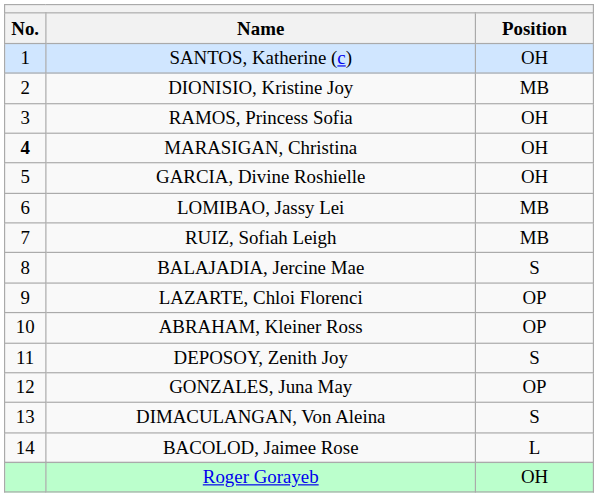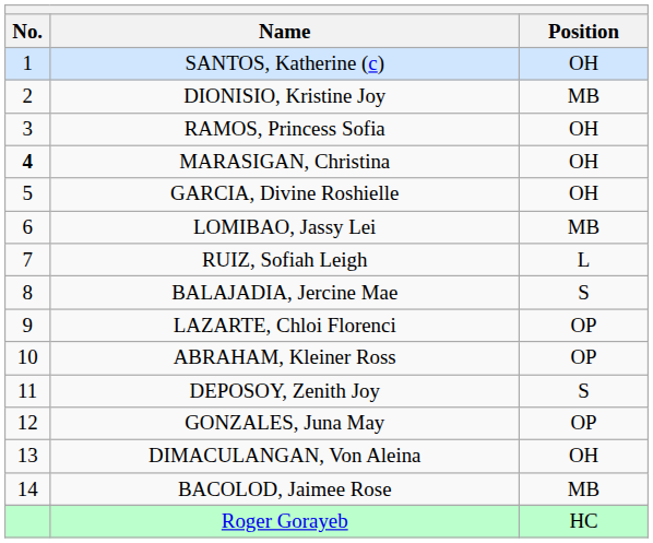RUIZ, Sofiah Leigh | Position: MB -> L
DIMACULANGAN, Von Aleina | Position: S -> OH
BACOLOD, Jaimee Rose | Position: L -> MB
Roger Gorayeb | Position: OH -> HC
